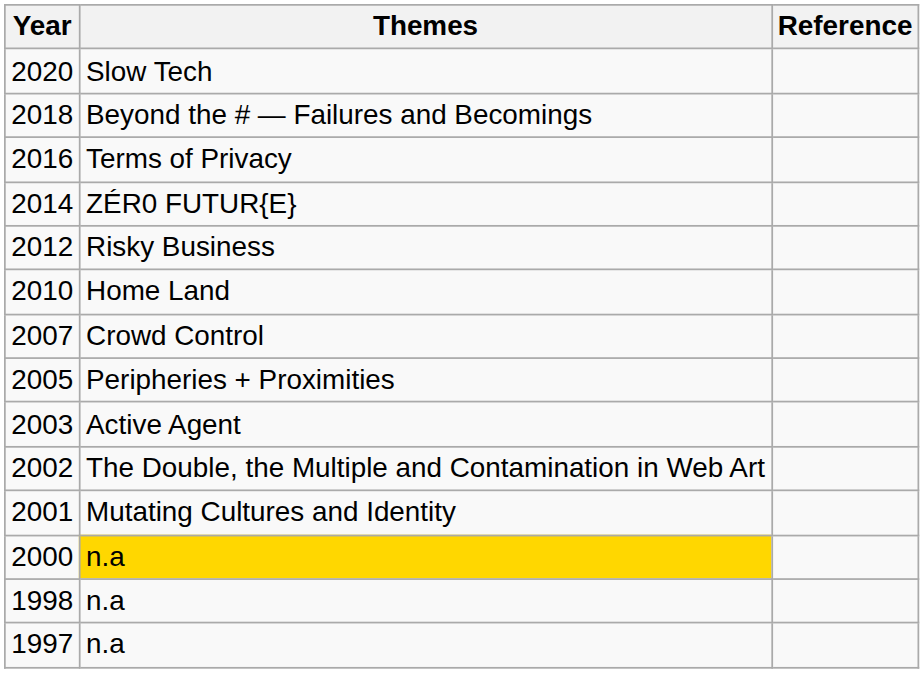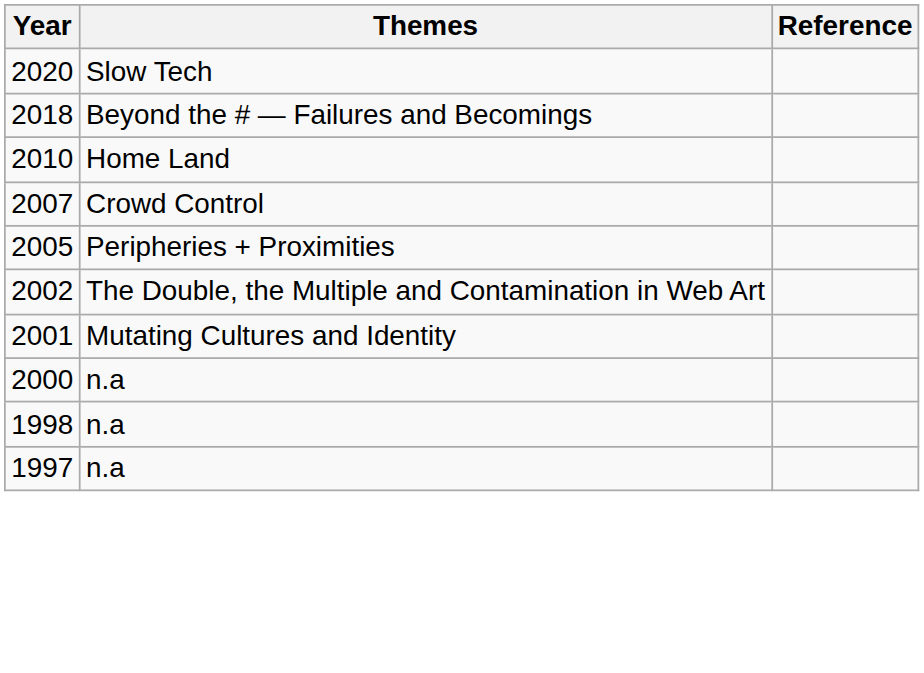- row: 2016 | Terms of Privacy
- row: 2014 | ZÉR0 FUTUR{E}
- row: 2012 | Risky Business
- row: 2003 | Active Agent
2000 | Themes: gold background -> no background
